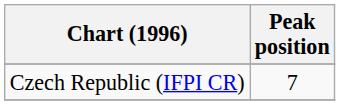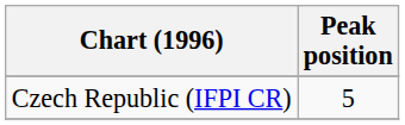Czech Republic (IFPI CR) | Peak position: 7 -> 5
